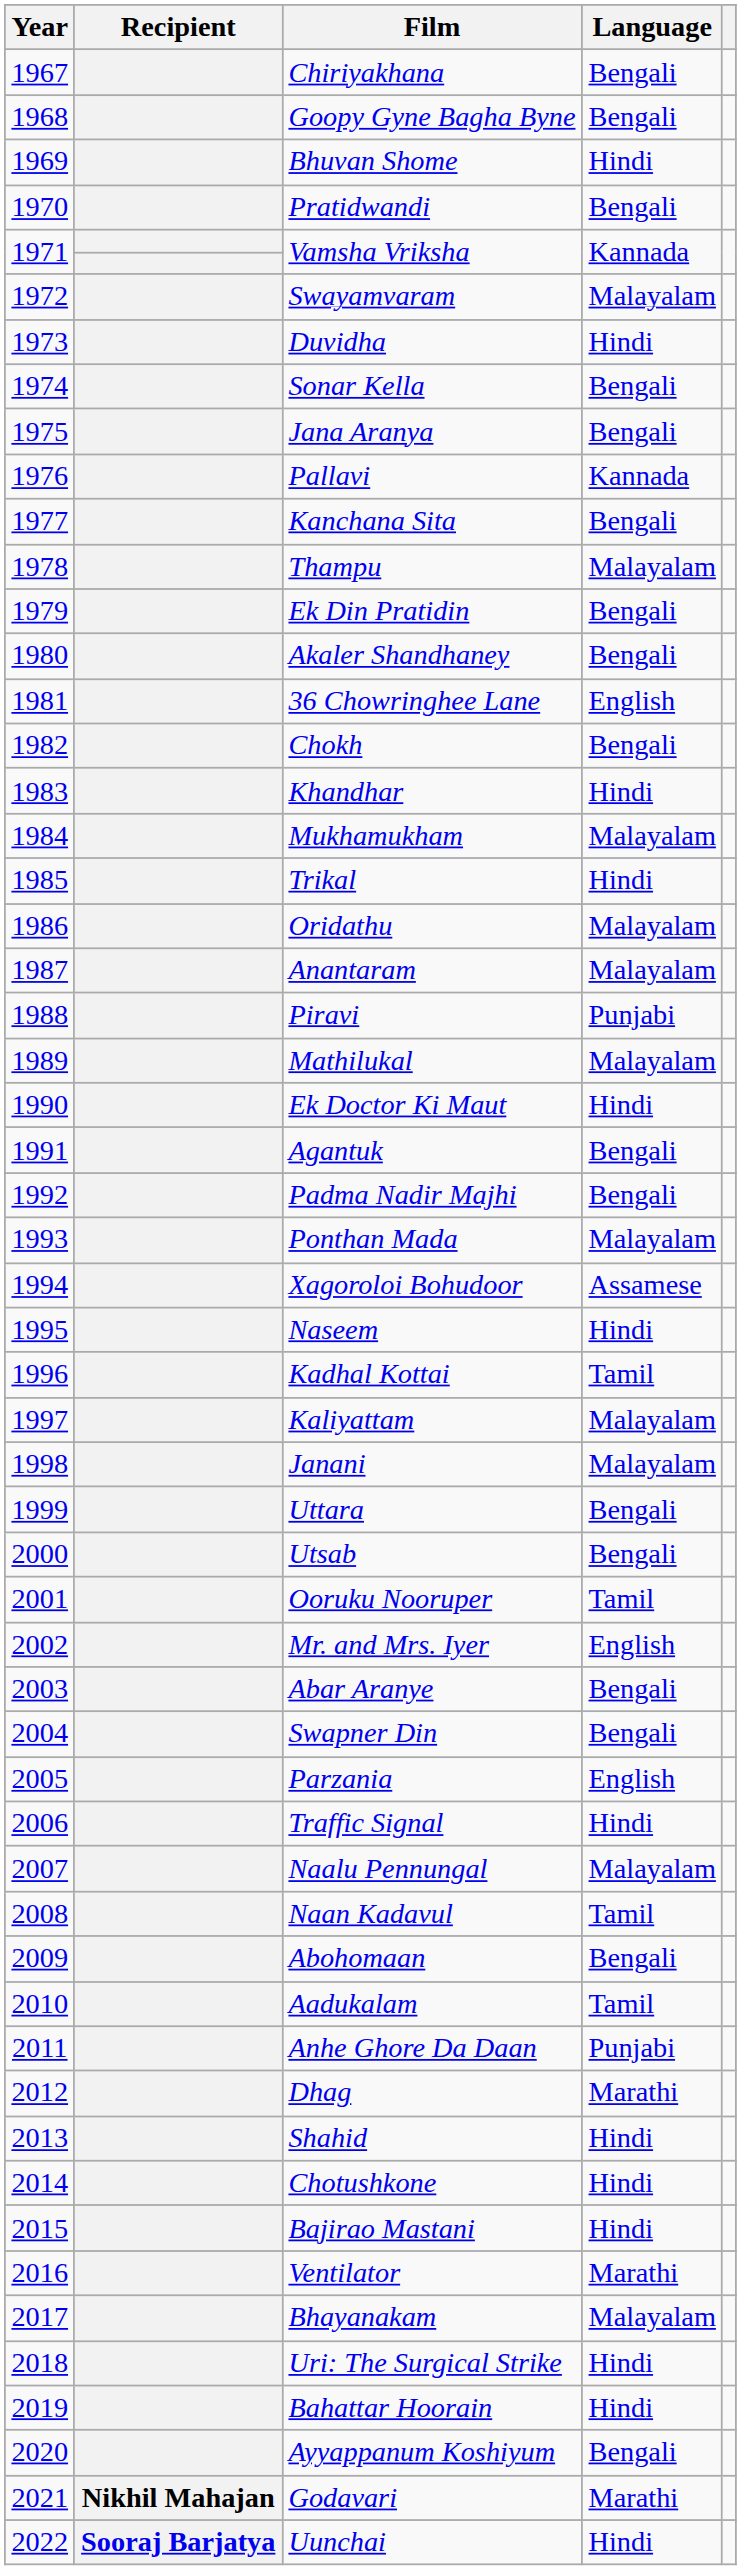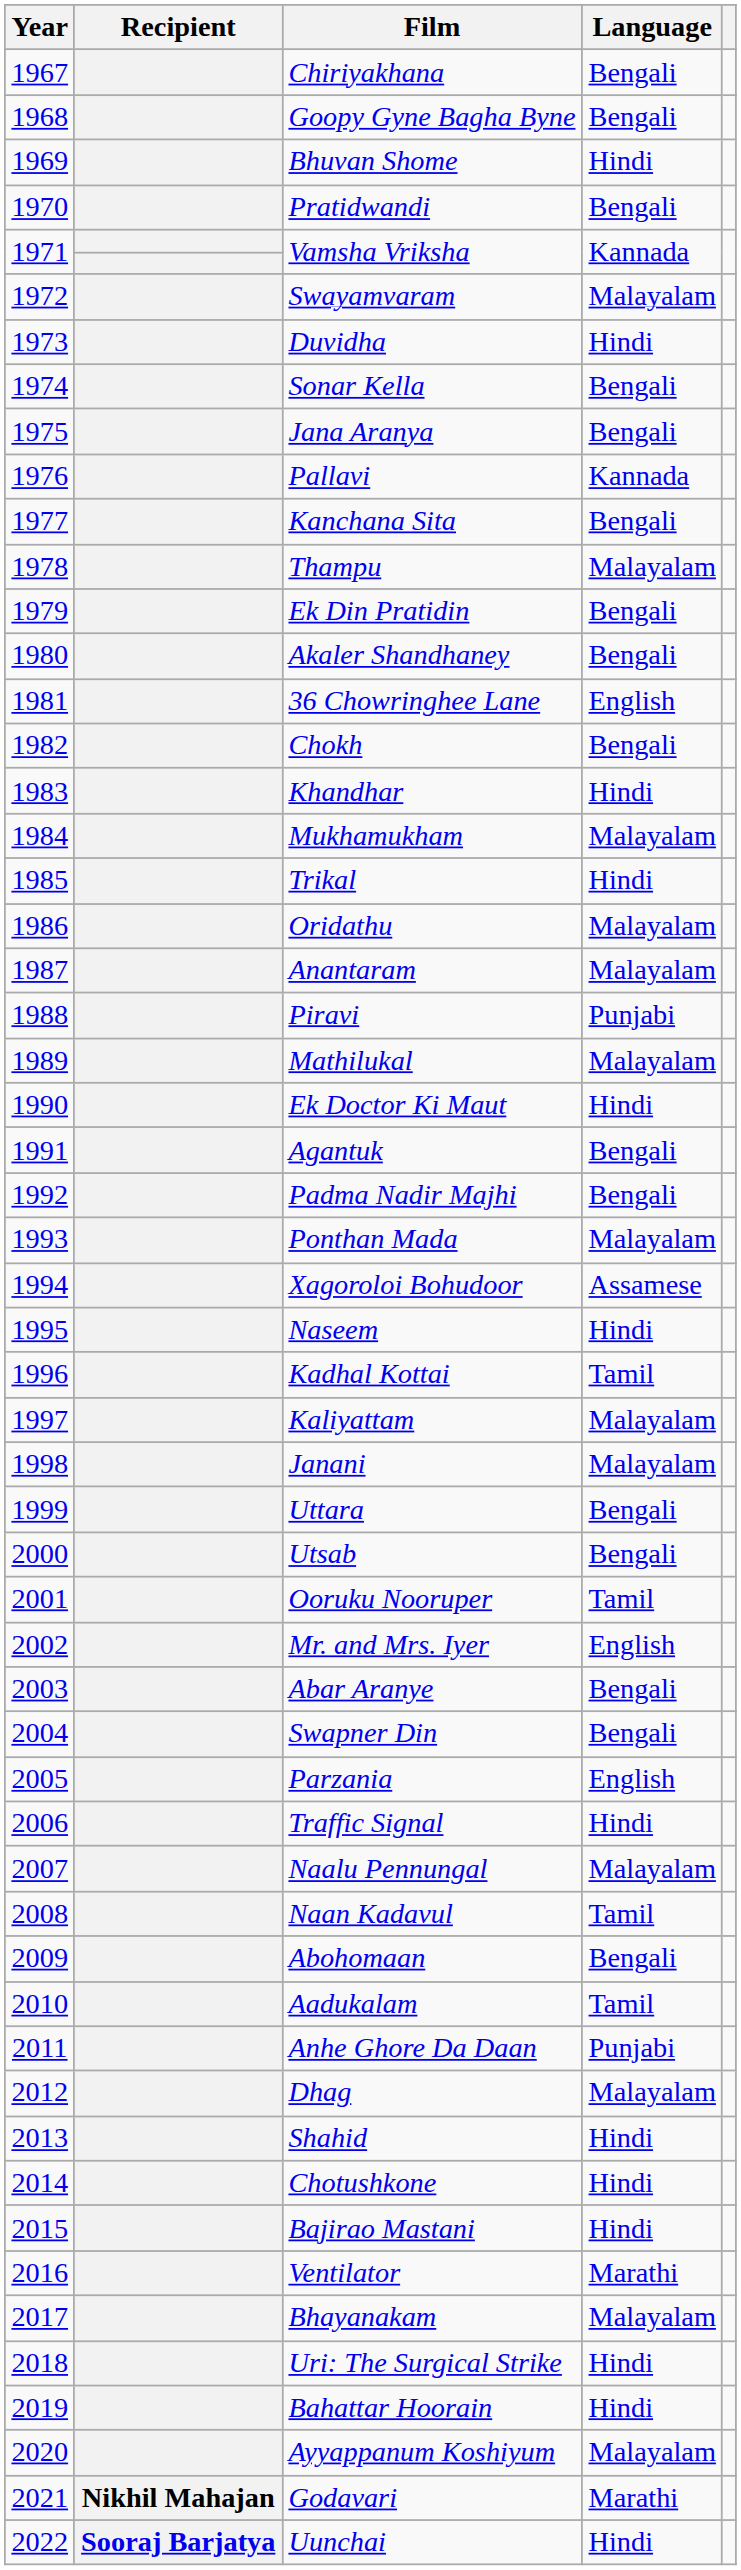Dhag | Language: Marathi -> Malayalam
Ayyappanum Koshiyum | Language: Bengali -> Malayalam
